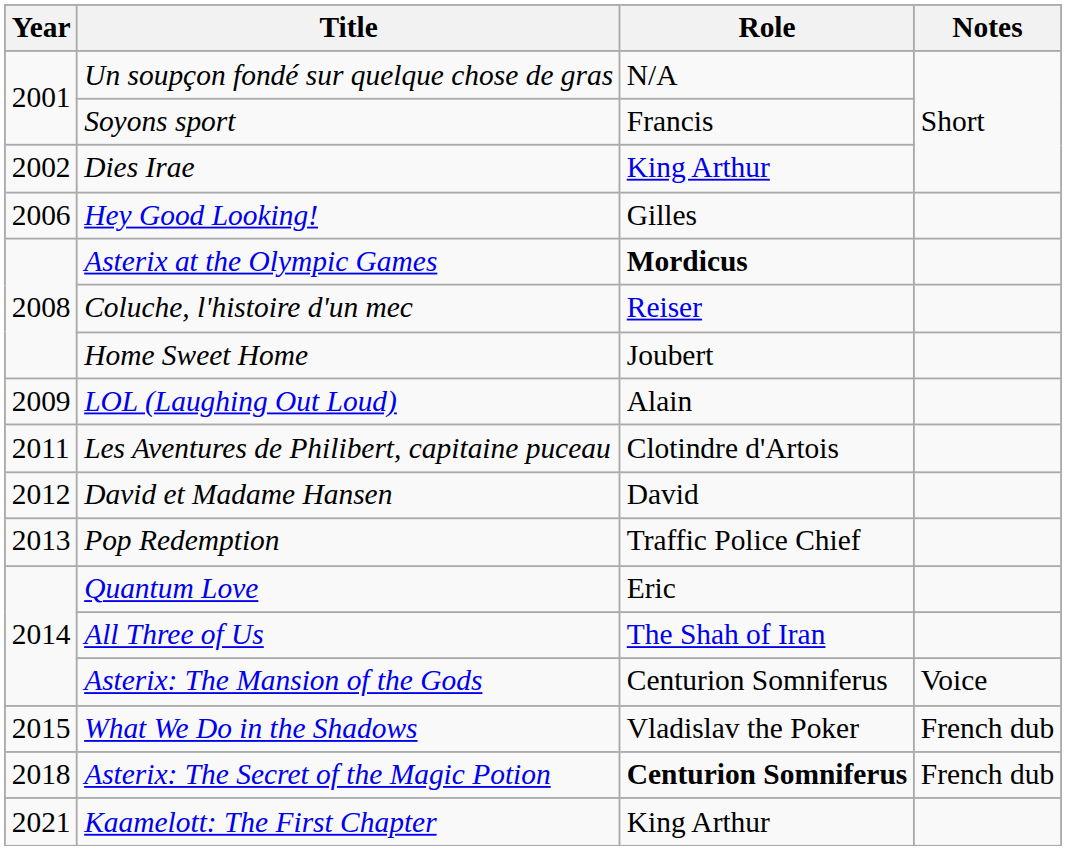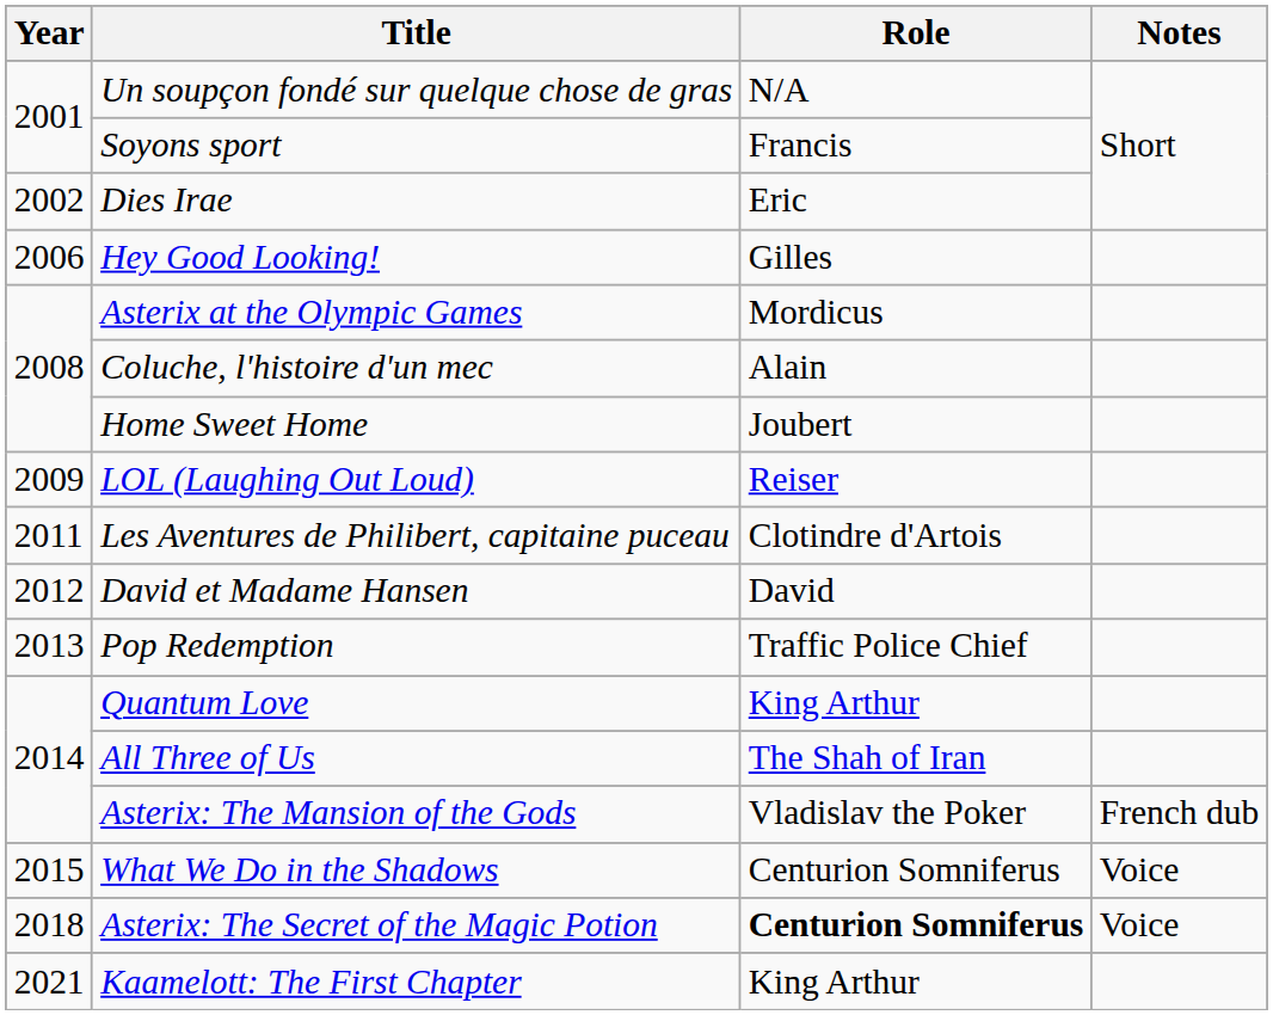Dies Irae | Role: King Arthur -> Eric
Asterix at the Olympic Games | Role: bold -> normal
Coluche, l'histoire d'un mec | Role: Reiser -> Alain
LOL (Laughing Out Loud) | Role: Alain -> Reiser
Quantum Love | Role: Eric -> King Arthur
Asterix: The Mansion of the Gods | Role: Centurion Somniferus -> Vladislav the Poker
Asterix: The Mansion of the Gods | Notes: Voice -> French dub
What We Do in the Shadows | Role: Vladislav the Poker -> Centurion Somniferus
What We Do in the Shadows | Notes: French dub -> Voice
Asterix: The Secret of the Magic Potion | Notes: French dub -> Voice
